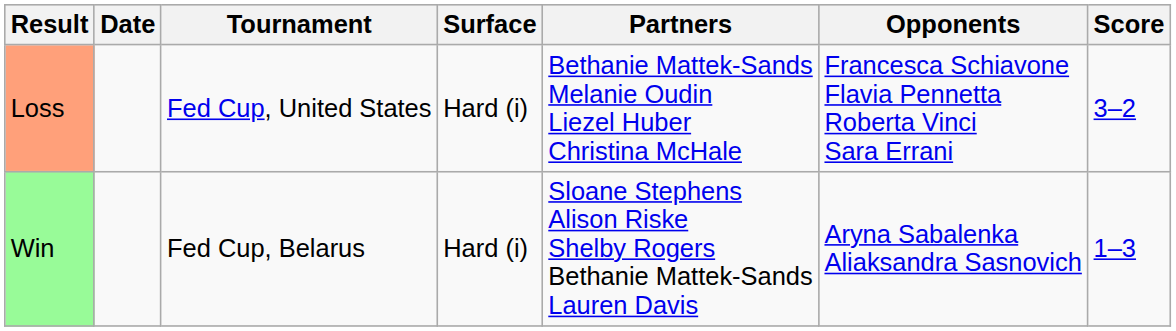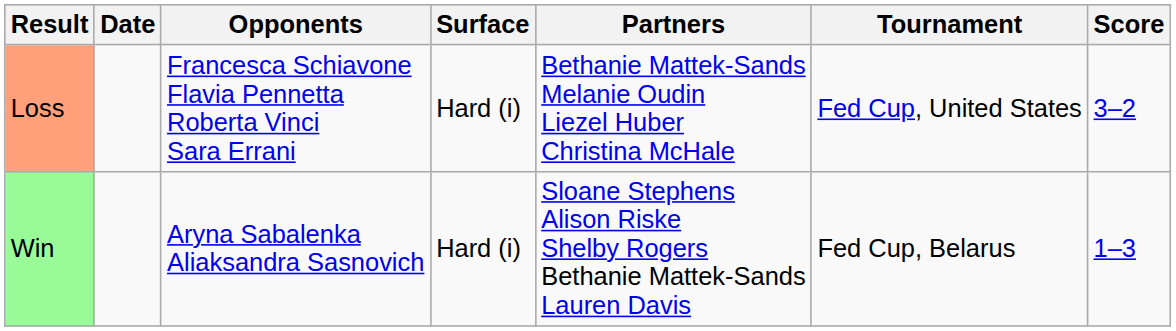columns swapped: Tournament <-> Opponents
